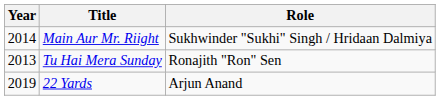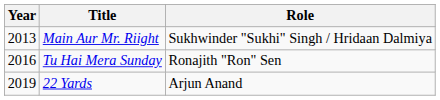Main Aur Mr. Riight | Year: 2014 -> 2013
Tu Hai Mera Sunday | Year: 2013 -> 2016
